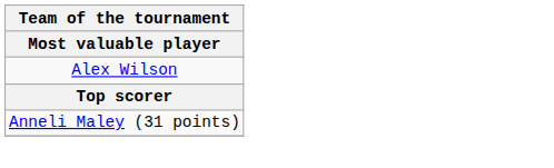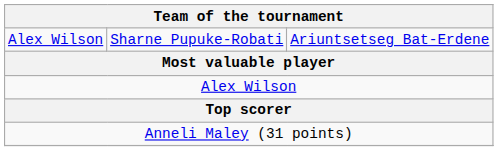+ row: Alex Wilson | Sharne Pupuke-Robati | Ariuntsetseg Bat-Erdene
